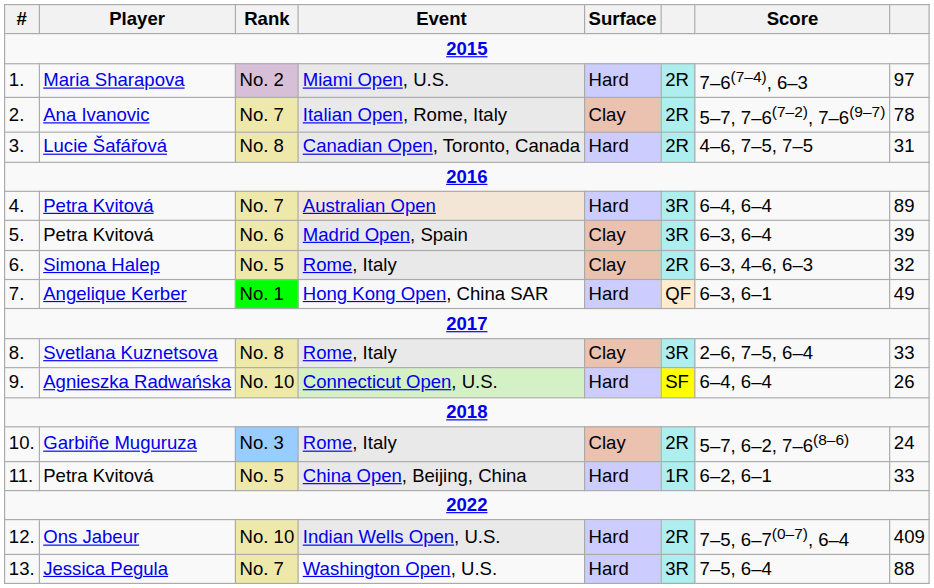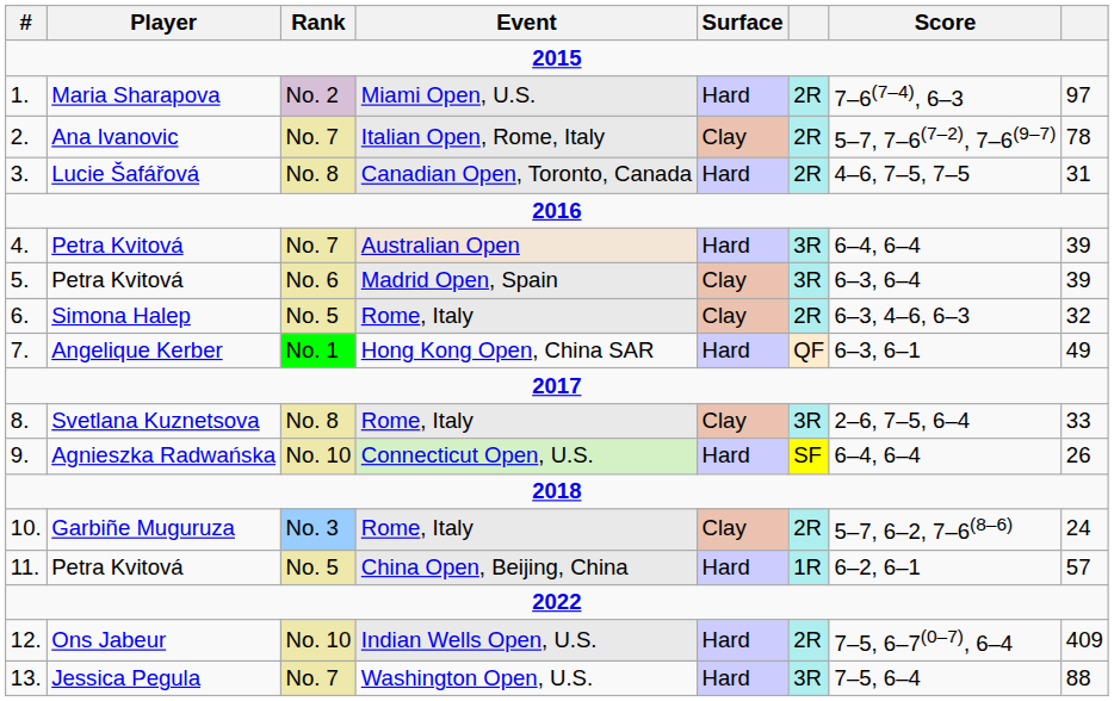4. | column 8: 89 -> 39
11. | column 8: 33 -> 57
